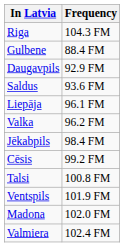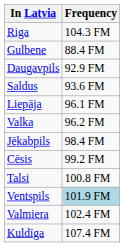Ventspils | Frequency: no background -> lightblue background
- row: Madona | 102.0 FM
+ row: Kuldīga | 107.4 FM
